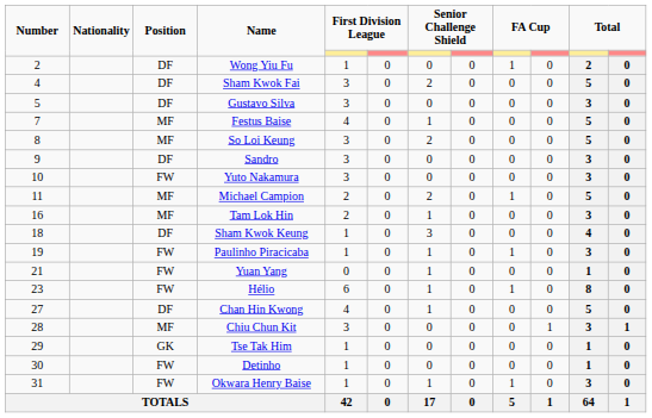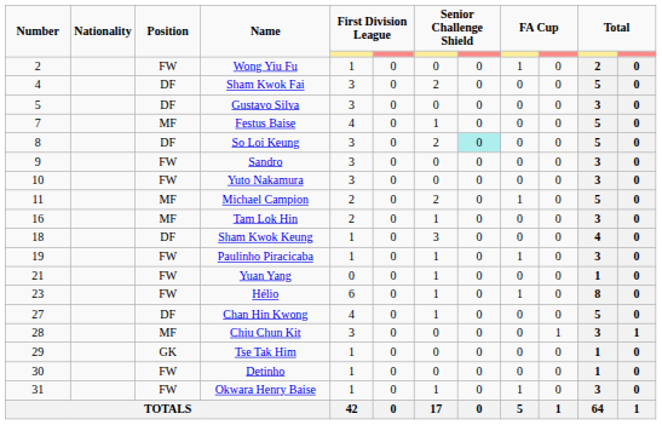Wong Yiu Fu | Position: DF -> FW
So Loi Keung | Position: MF -> DF
So Loi Keung | column 8: no background -> paleturquoise background
Sandro | Position: DF -> FW
